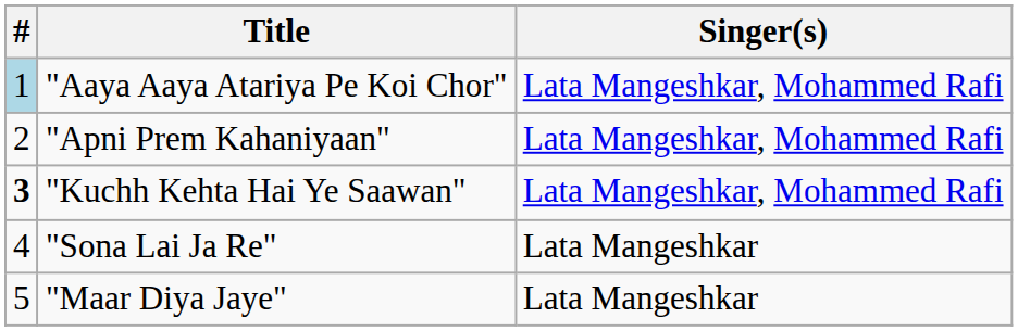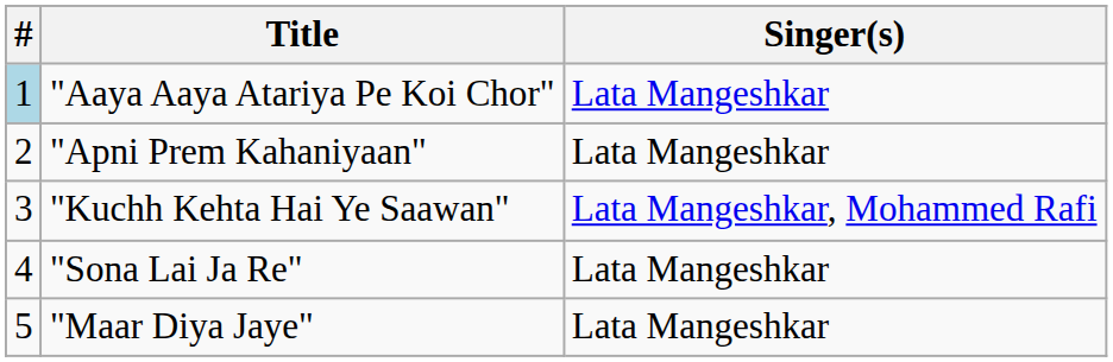"Aaya Aaya Atariya Pe Koi Chor" | Singer(s): Lata Mangeshkar, Mohammed Rafi -> Lata Mangeshkar
"Apni Prem Kahaniyaan" | Singer(s): Lata Mangeshkar, Mohammed Rafi -> Lata Mangeshkar
"Kuchh Kehta Hai Ye Saawan" | #: bold -> normal
